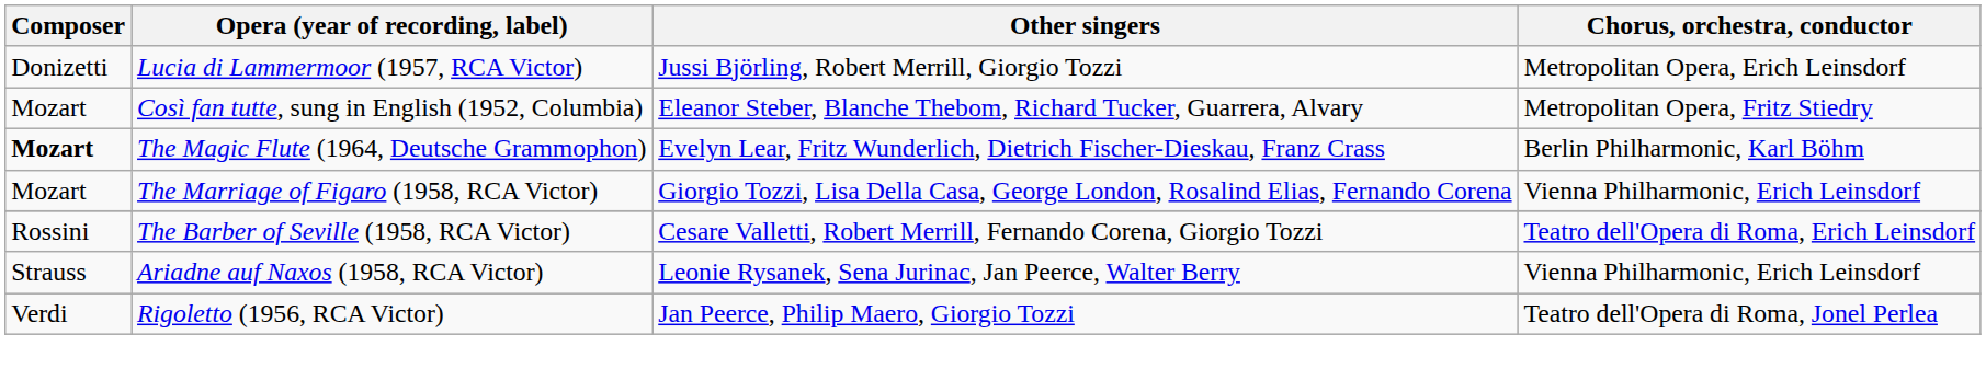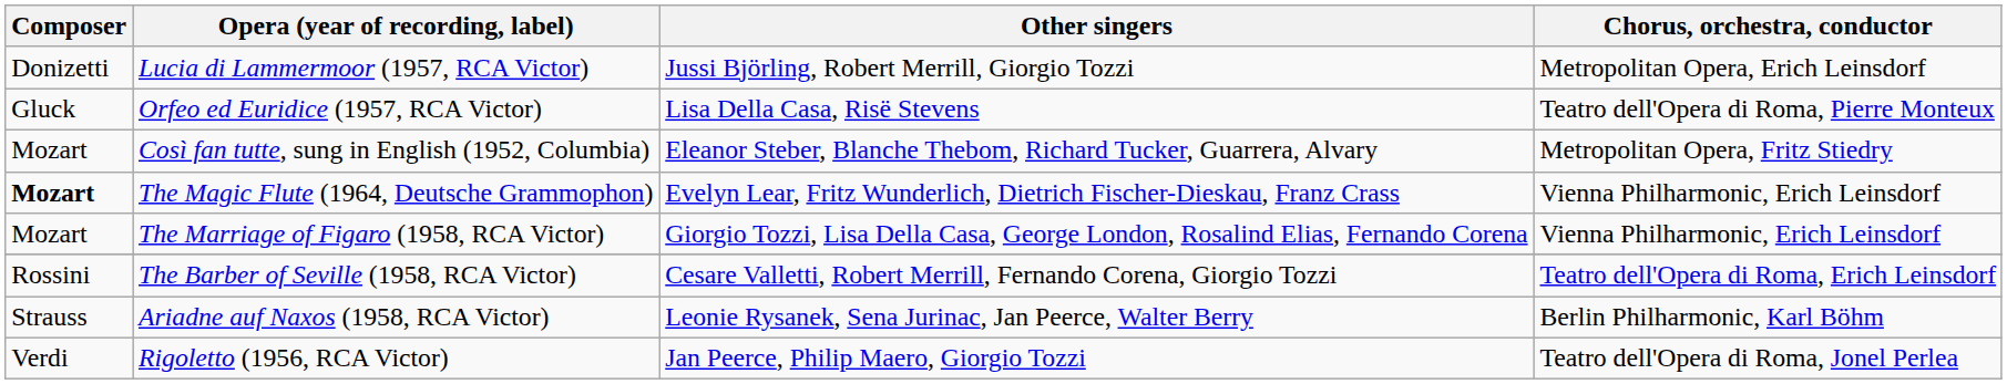+ row: Gluck | Orfeo ed Euridice (1957, RCA Victor) | Lisa Della Casa, Risë Stevens | Teatro dell'Opera di Roma, Pierre Monteux
The Magic Flute (1964, Deutsche Grammophon) | Chorus, orchestra, conductor: Berlin Philharmonic, Karl Böhm -> Vienna Philharmonic, Erich Leinsdorf
Ariadne auf Naxos (1958, RCA Victor) | Chorus, orchestra, conductor: Vienna Philharmonic, Erich Leinsdorf -> Berlin Philharmonic, Karl Böhm
